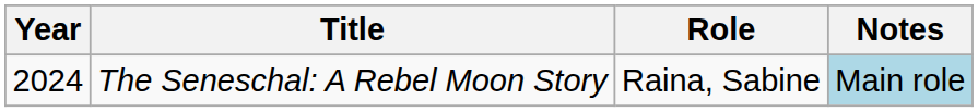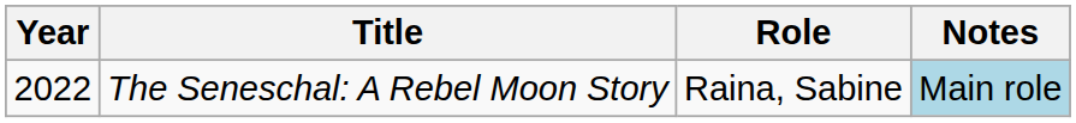The Seneschal: A Rebel Moon Story | Year: 2024 -> 2022
